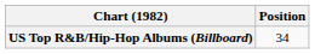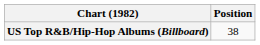US Top R&B/Hip-Hop Albums (Billboard) | Position: 34 -> 38
